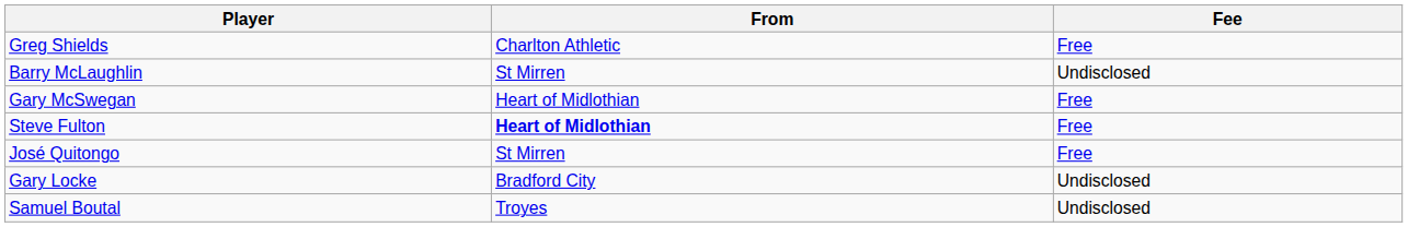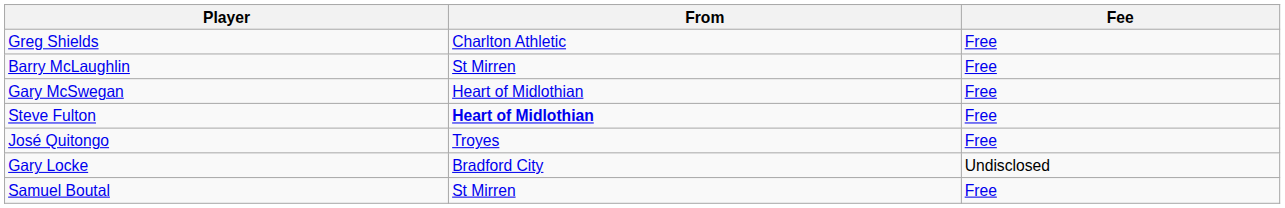Barry McLaughlin | Fee: Undisclosed -> Free
José Quitongo | From: St Mirren -> Troyes
Samuel Boutal | From: Troyes -> St Mirren
Samuel Boutal | Fee: Undisclosed -> Free
